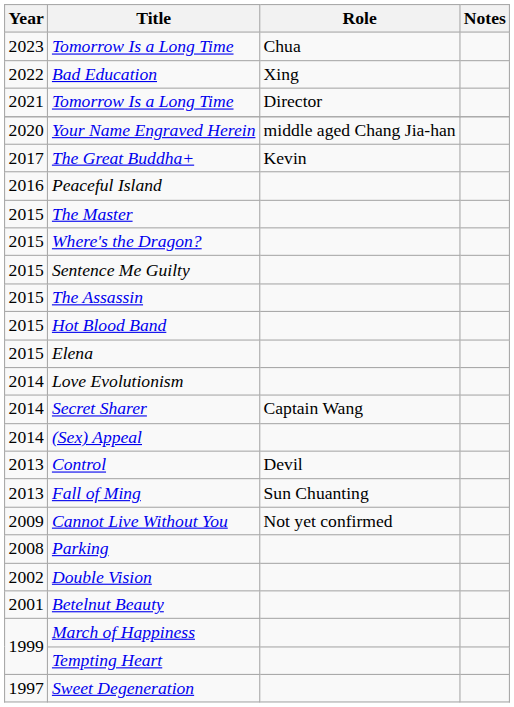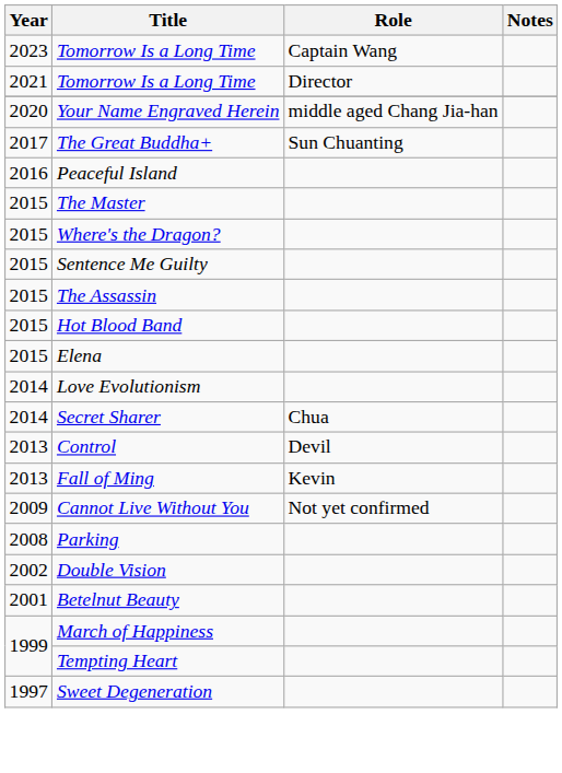2023 / Tomorrow Is a Long Time | Role: Chua -> Captain Wang
- row: 2022 | Bad Education | Xing
The Great Buddha+ | Role: Kevin -> Sun Chuanting
Secret Sharer | Role: Captain Wang -> Chua
- row: 2014 | (Sex) Appeal
Fall of Ming | Role: Sun Chuanting -> Kevin
